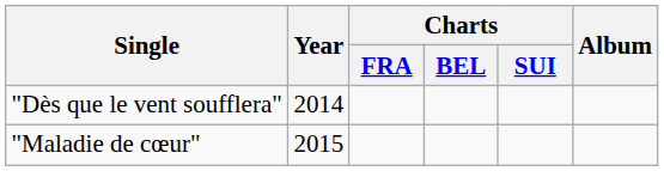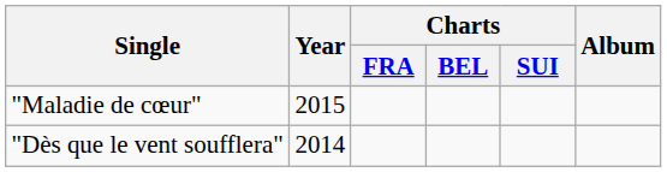rows swapped: "Dès que le vent soufflera" <-> "Maladie de cœur"
